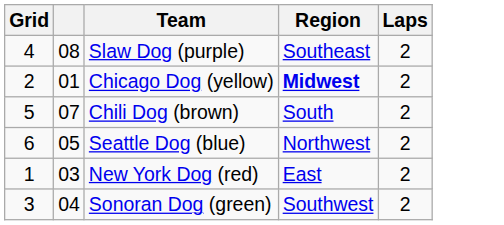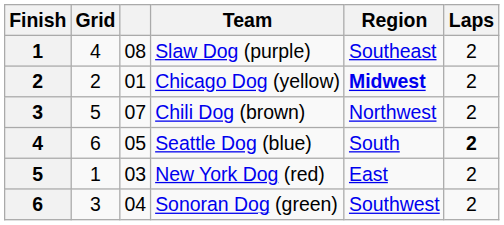+ column: Finish | 1 | 2 | 3 | 4 | 5 | 6
Chili Dog (brown) | Region: South -> Northwest
Seattle Dog (blue) | Region: Northwest -> South
Seattle Dog (blue) | Laps: normal -> bold
